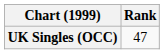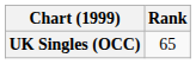UK Singles (OCC) | Rank: 47 -> 65
